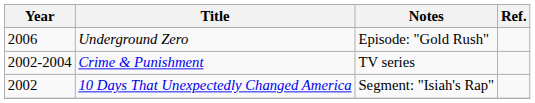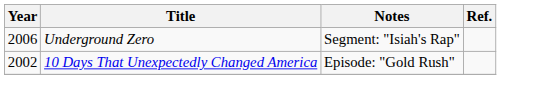Underground Zero | Notes: Episode: "Gold Rush" -> Segment: "Isiah's Rap"
- row: 2002-2004 | Crime & Punishment | TV series
10 Days That Unexpectedly Changed America | Notes: Segment: "Isiah's Rap" -> Episode: "Gold Rush"
